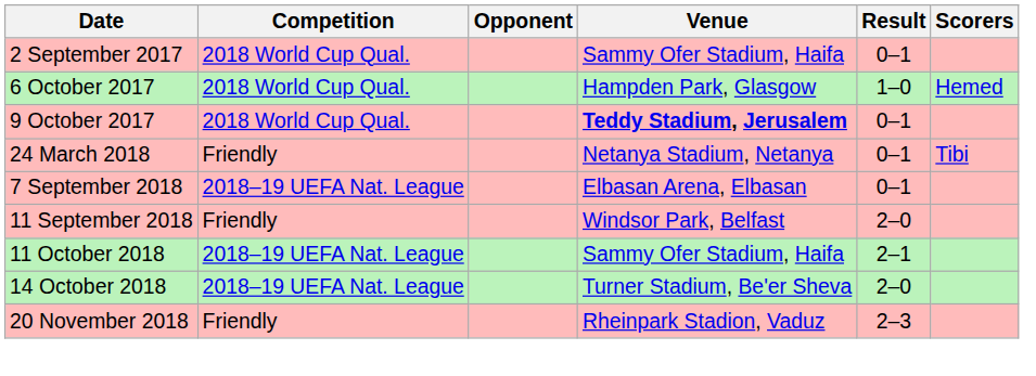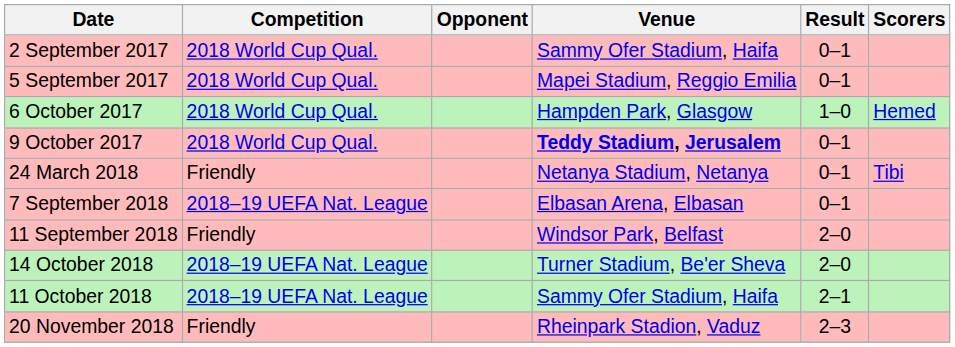+ row: 5 September 2017 | 2018 World Cup Qual. | Mapei Stadium, Reggio Emilia | 0–1
rows swapped: 11 October 2018 <-> 14 October 2018
